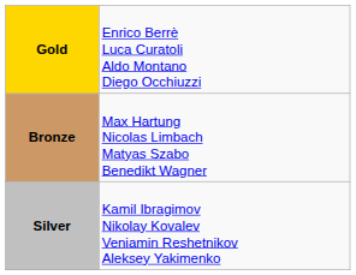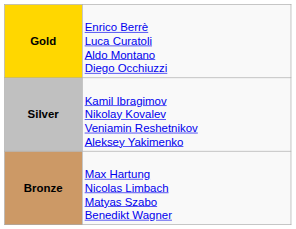rows swapped: Silver <-> Bronze
